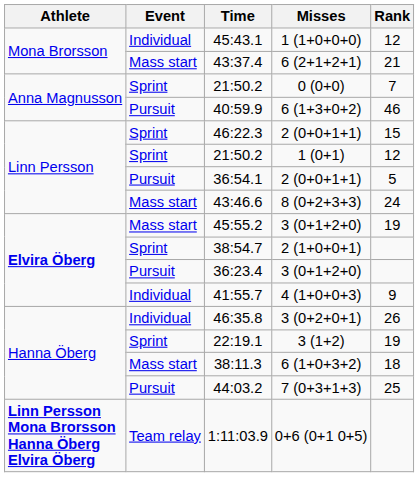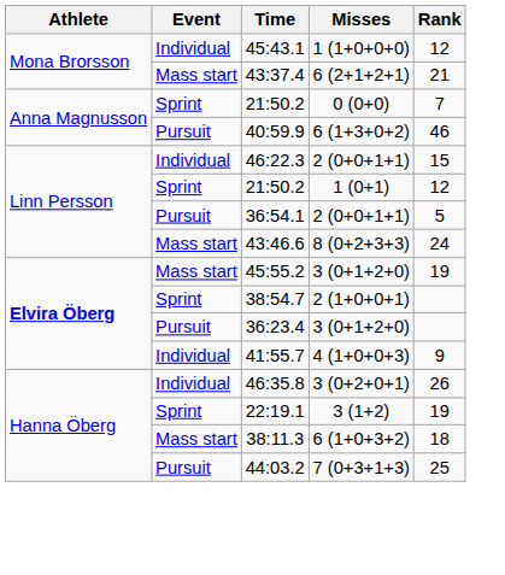46:22.3 | Event: Sprint -> Individual
- row: Linn Persson Mona Brorsson Hanna Öberg Elvira Öberg | Team relay | 1:11:03.9 | 0+6 (0+1 0+5)
